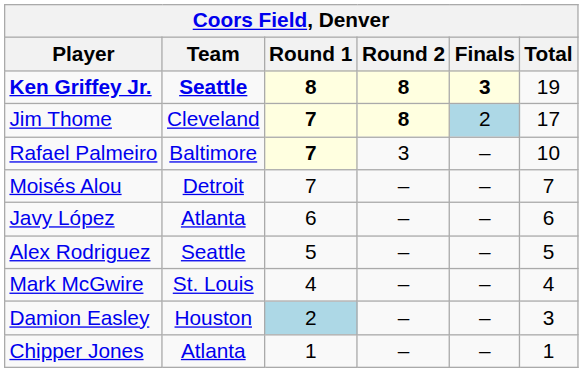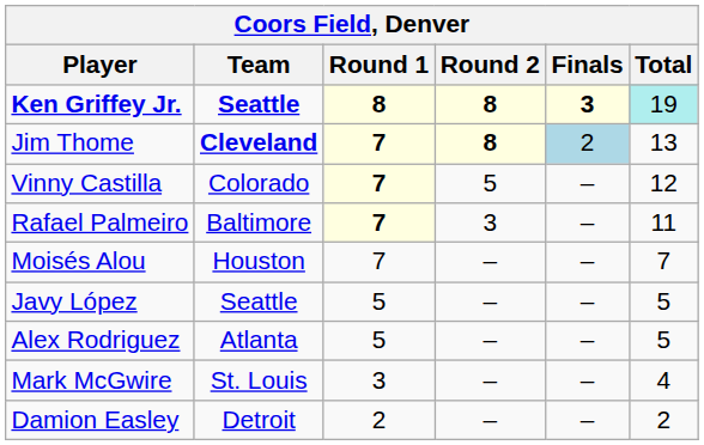Ken Griffey Jr. | Total: no background -> paleturquoise background
Jim Thome | Team: normal -> bold
Jim Thome | Total: 17 -> 13
+ row: Vinny Castilla | Colorado | 7 | 5 | – | 12
Rafael Palmeiro | Total: 10 -> 11
Moisés Alou | Team: Detroit -> Houston
Javy López | Team: Atlanta -> Seattle
Javy López | Round 1: 6 -> 5
Javy López | Total: 6 -> 5
Alex Rodriguez | Team: Seattle -> Atlanta
Mark McGwire | Round 1: 4 -> 3
Damion Easley | Team: Houston -> Detroit
Damion Easley | Round 1: lightblue background -> no background
Damion Easley | Total: 3 -> 2
- row: Chipper Jones | Atlanta | 1 | – | – | 1
